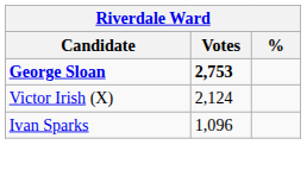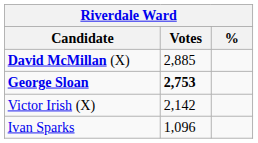+ row: David McMillan (X) | 2,885
Victor Irish (X) | Votes: 2,124 -> 2,142
